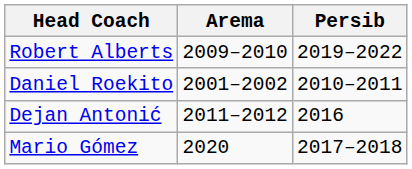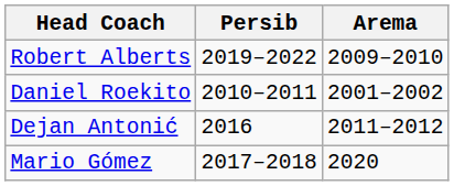columns swapped: Arema <-> Persib
